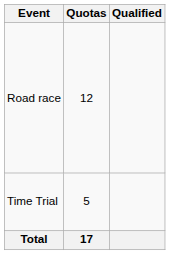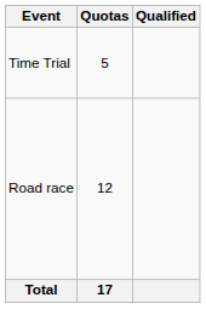rows swapped: Time Trial <-> Road race
